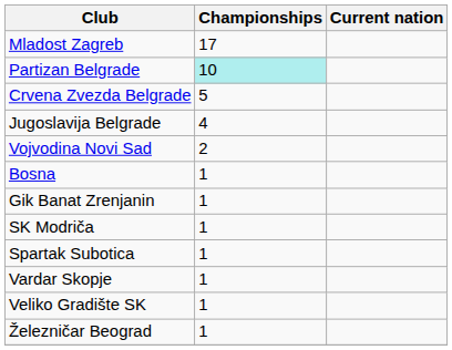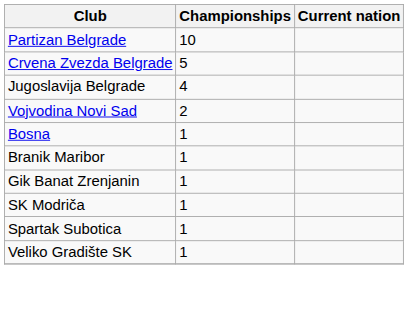- row: Mladost Zagreb | 17
Partizan Belgrade | Championships: paleturquoise background -> no background
+ row: Branik Maribor | 1
- row: Vardar Skopje | 1
- row: Železničar Beograd | 1
